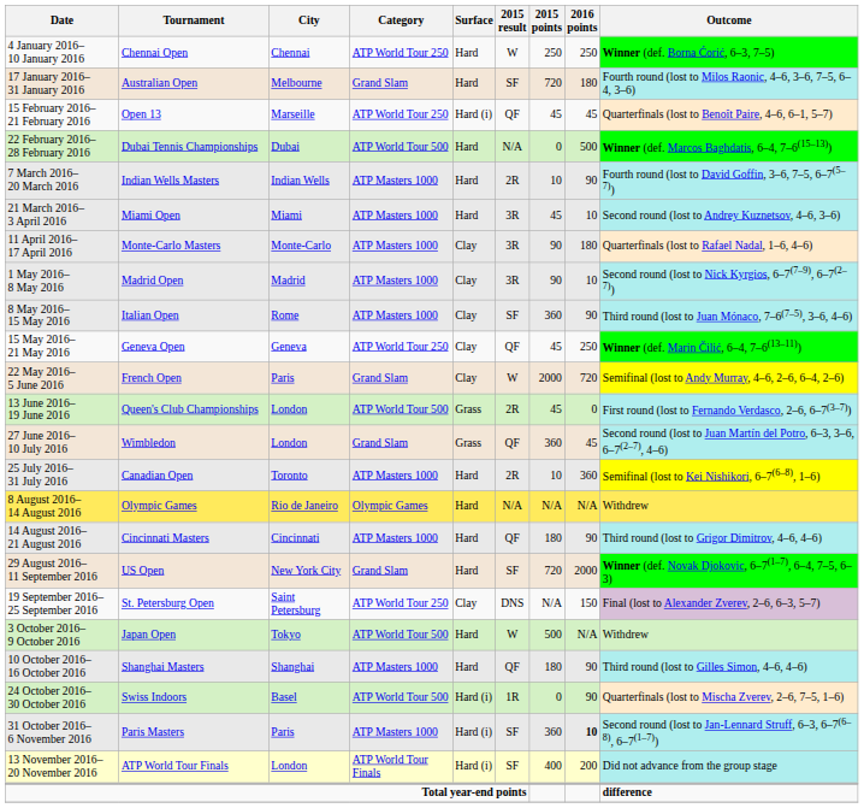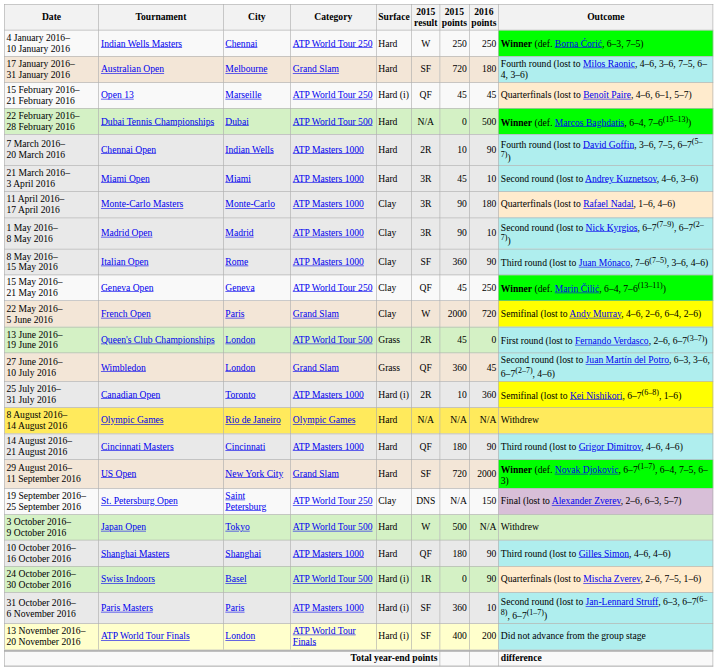4 January 2016– 10 January 2016 | Tournament: Chennai Open -> Indian Wells Masters
7 March 2016– 20 March 2016 | Tournament: Indian Wells Masters -> Chennai Open
25 July 2016– 31 July 2016 | Surface: Hard -> Hard (i)
31 October 2016– 6 November 2016 | 2016 points: bold -> normal
